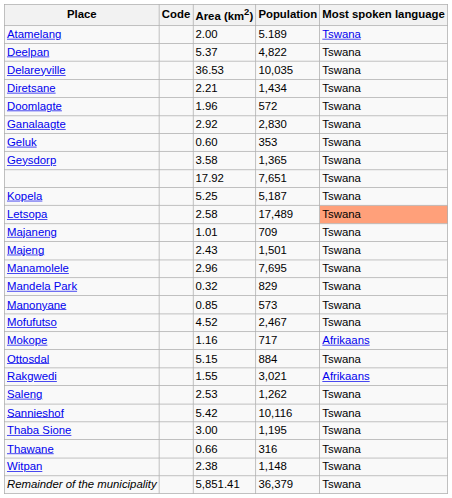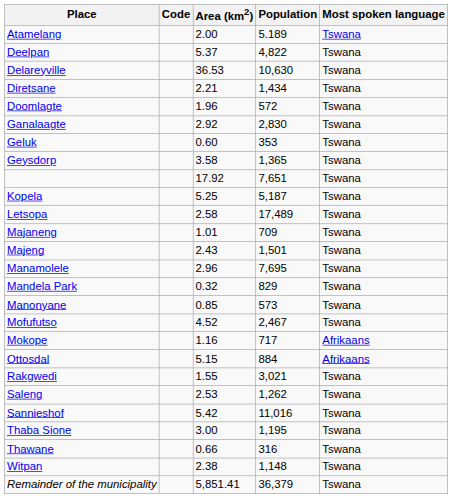Delareyville | Population: 10,035 -> 10,630
Letsopa | Most spoken language: lightsalmon background -> no background
Ottosdal | Most spoken language: Tswana -> Afrikaans
Rakgwedi | Most spoken language: Afrikaans -> Tswana
Sannieshof | Population: 10,116 -> 11,016
